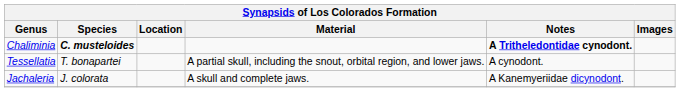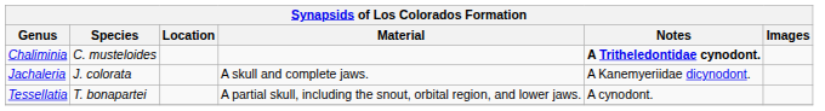Chaliminia | Species: bold -> normal
rows swapped: Jachaleria <-> Tessellatia
